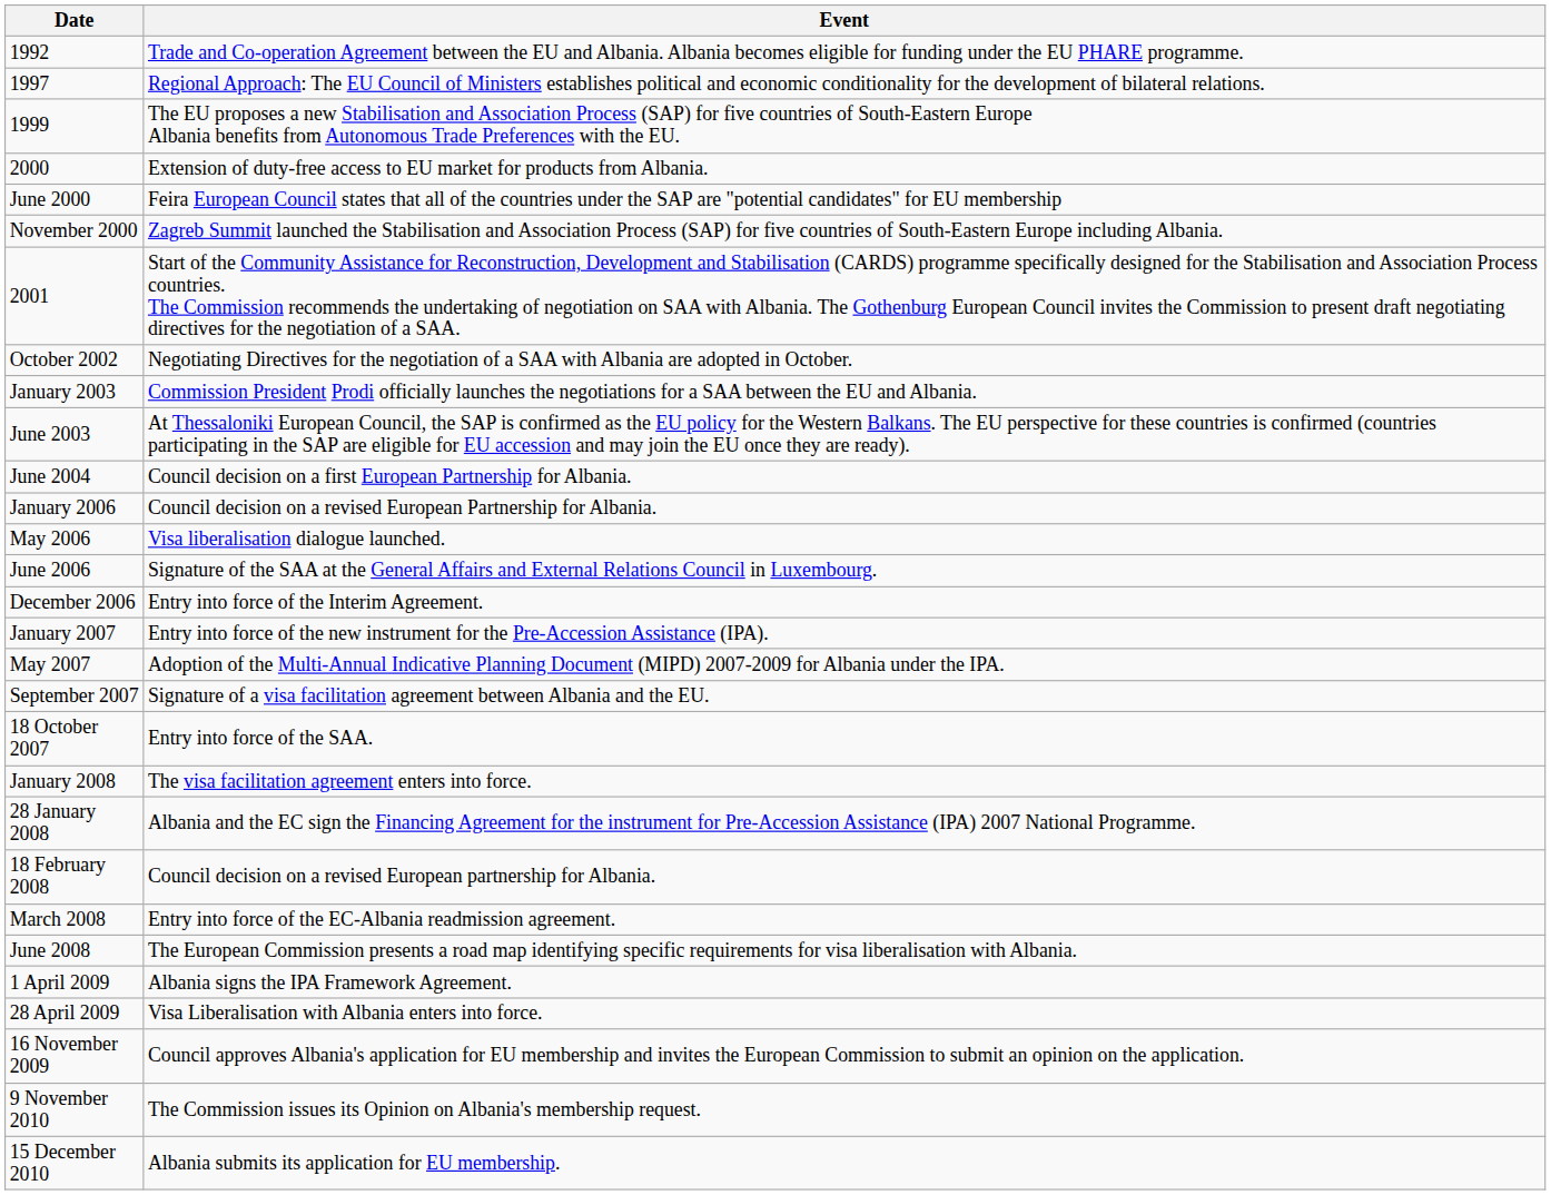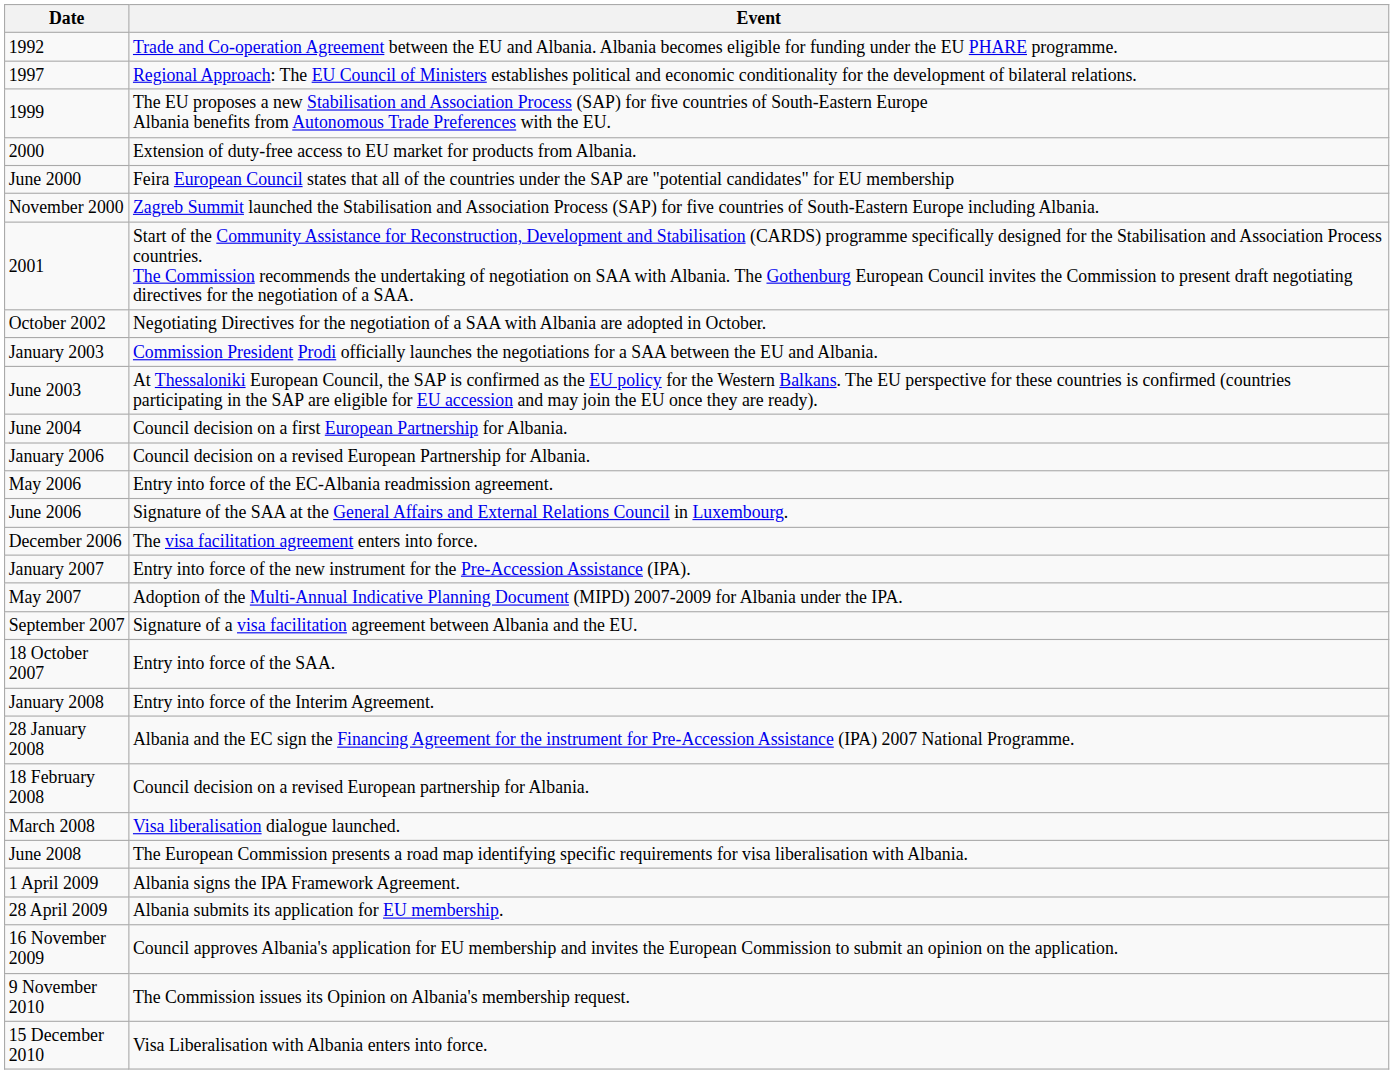May 2006 | Event: Visa liberalisation dialogue launched. -> Entry into force of the EC-Albania readmission agreement.
December 2006 | Event: Entry into force of the Interim Agreement. -> The visa facilitation agreement enters into force.
January 2008 | Event: The visa facilitation agreement enters into force. -> Entry into force of the Interim Agreement.
March 2008 | Event: Entry into force of the EC-Albania readmission agreement. -> Visa liberalisation dialogue launched.
28 April 2009 | Event: Visa Liberalisation with Albania enters into force. -> Albania submits its application for EU membership.
15 December 2010 | Event: Albania submits its application for EU membership. -> Visa Liberalisation with Albania enters into force.
